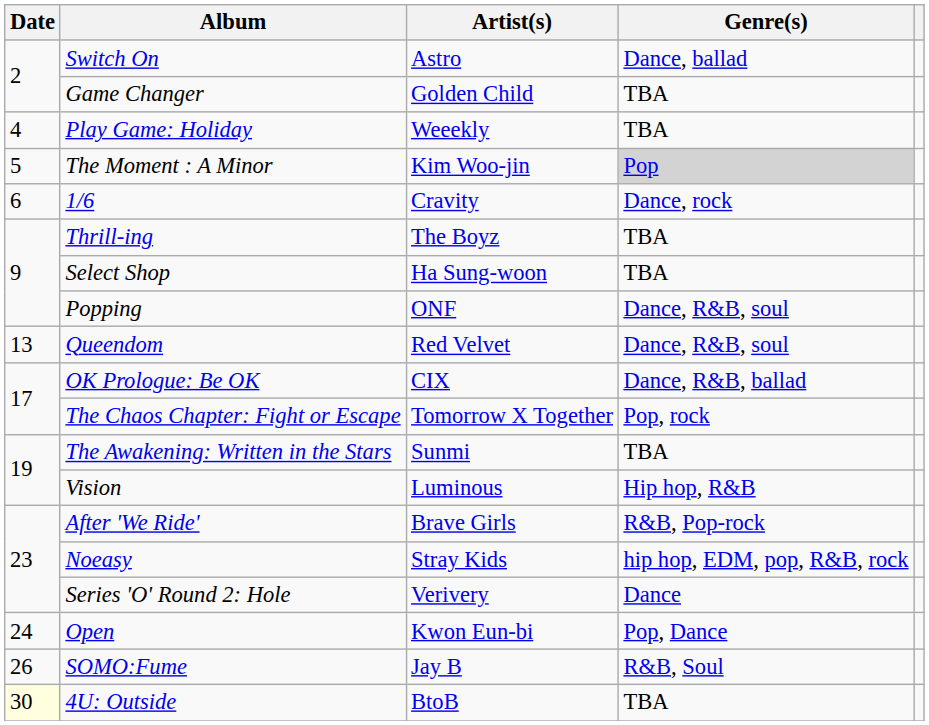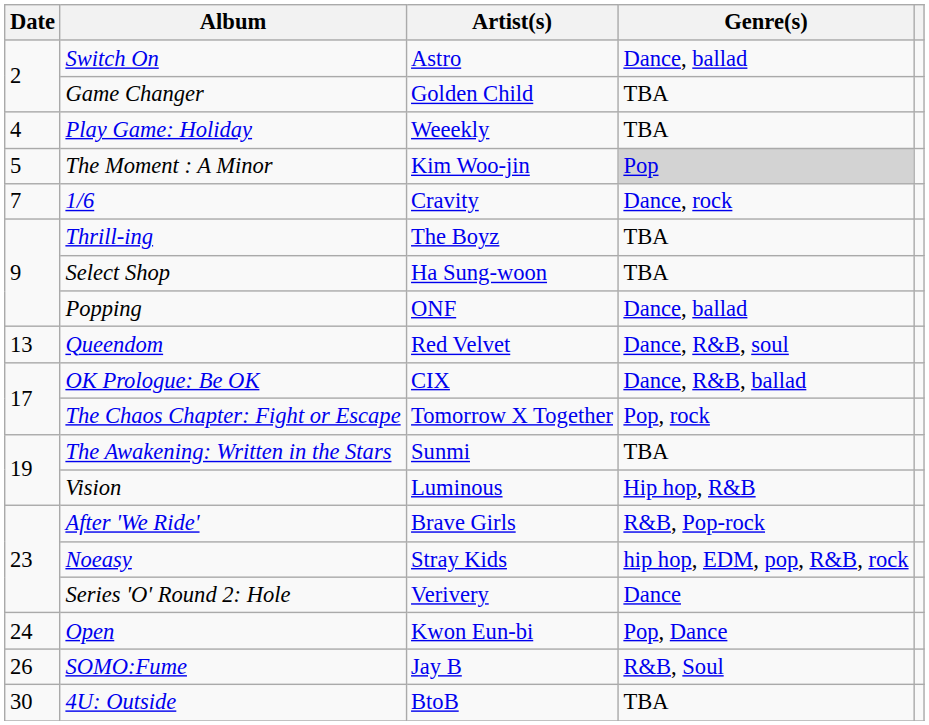1/6 | Date: 6 -> 7
Popping | Genre(s): Dance, R&B, soul -> Dance, ballad
4U: Outside | Date: lightyellow background -> no background
